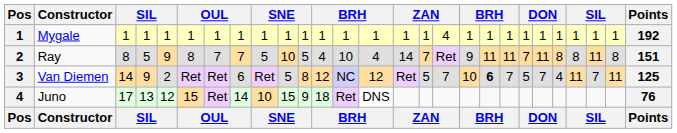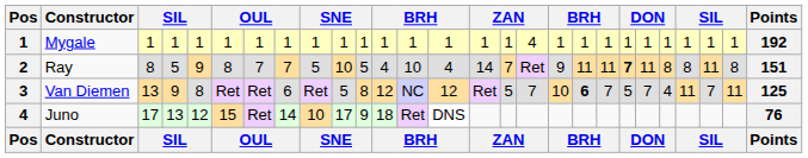Ray | column 21: normal -> bold
Van Diemen | column 3: 14 -> 13
Van Diemen | column 5: 2 -> 8
Juno | column 10: 15 -> 17
